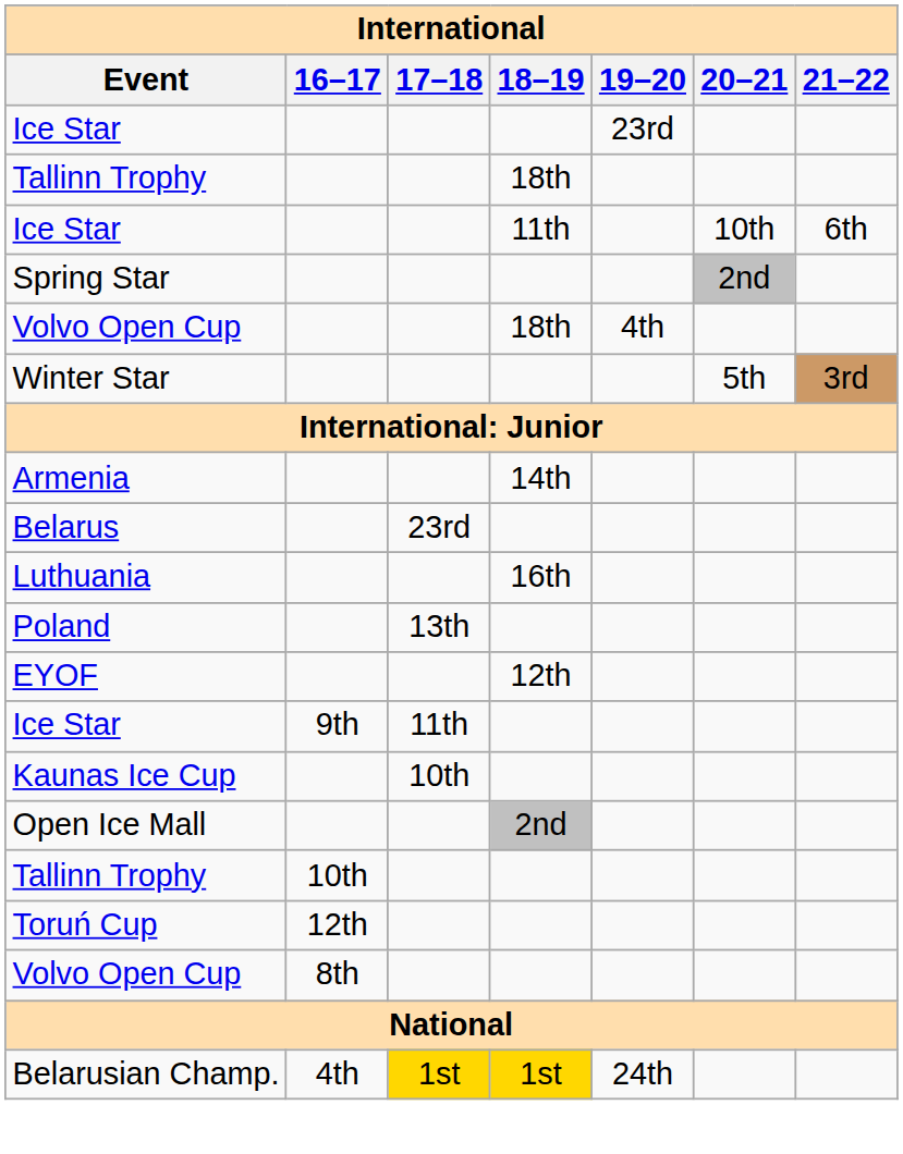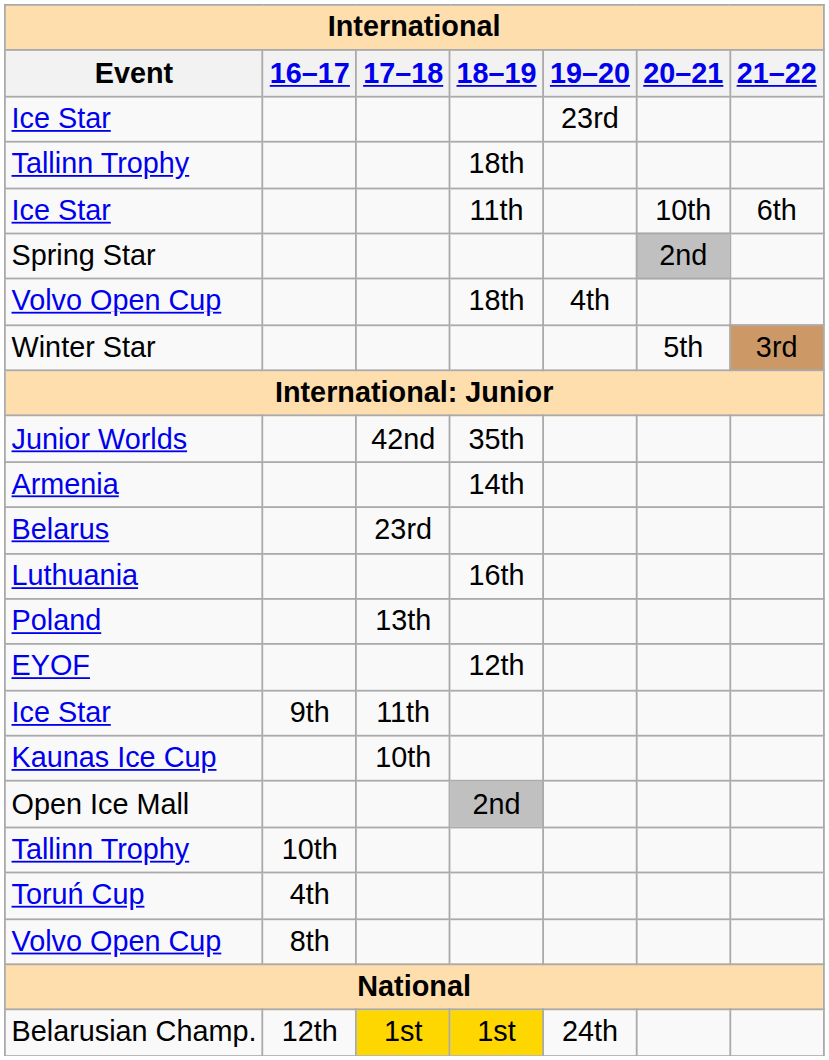+ row: Junior Worlds | 42nd | 35th
Toruń Cup | 16–17: 12th -> 4th
Belarusian Champ. | 16–17: 4th -> 12th
